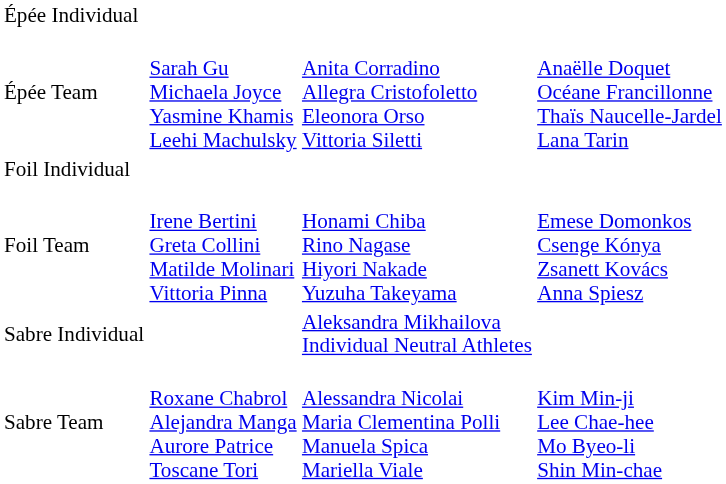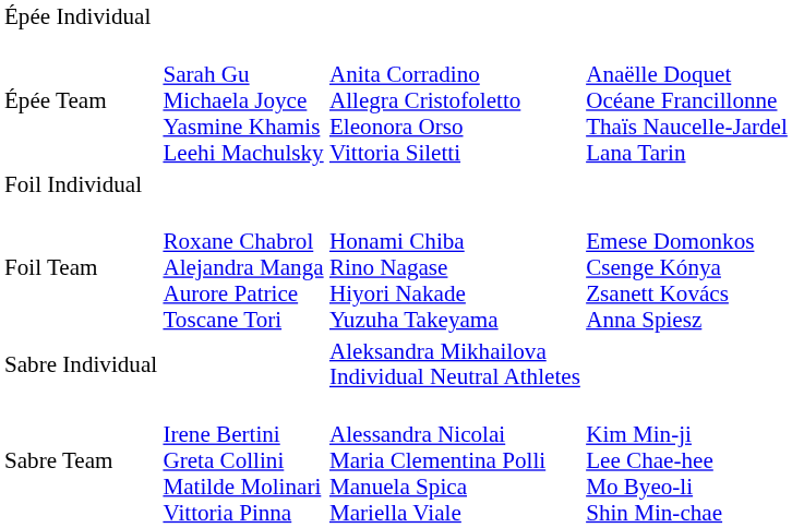Foil Team | column 2: Irene Bertini Greta Collini Matilde Molinari Vittoria Pinna -> Roxane Chabrol Alejandra Manga Aurore Patrice Toscane Tori
Sabre Team | column 2: Roxane Chabrol Alejandra Manga Aurore Patrice Toscane Tori -> Irene Bertini Greta Collini Matilde Molinari Vittoria Pinna
